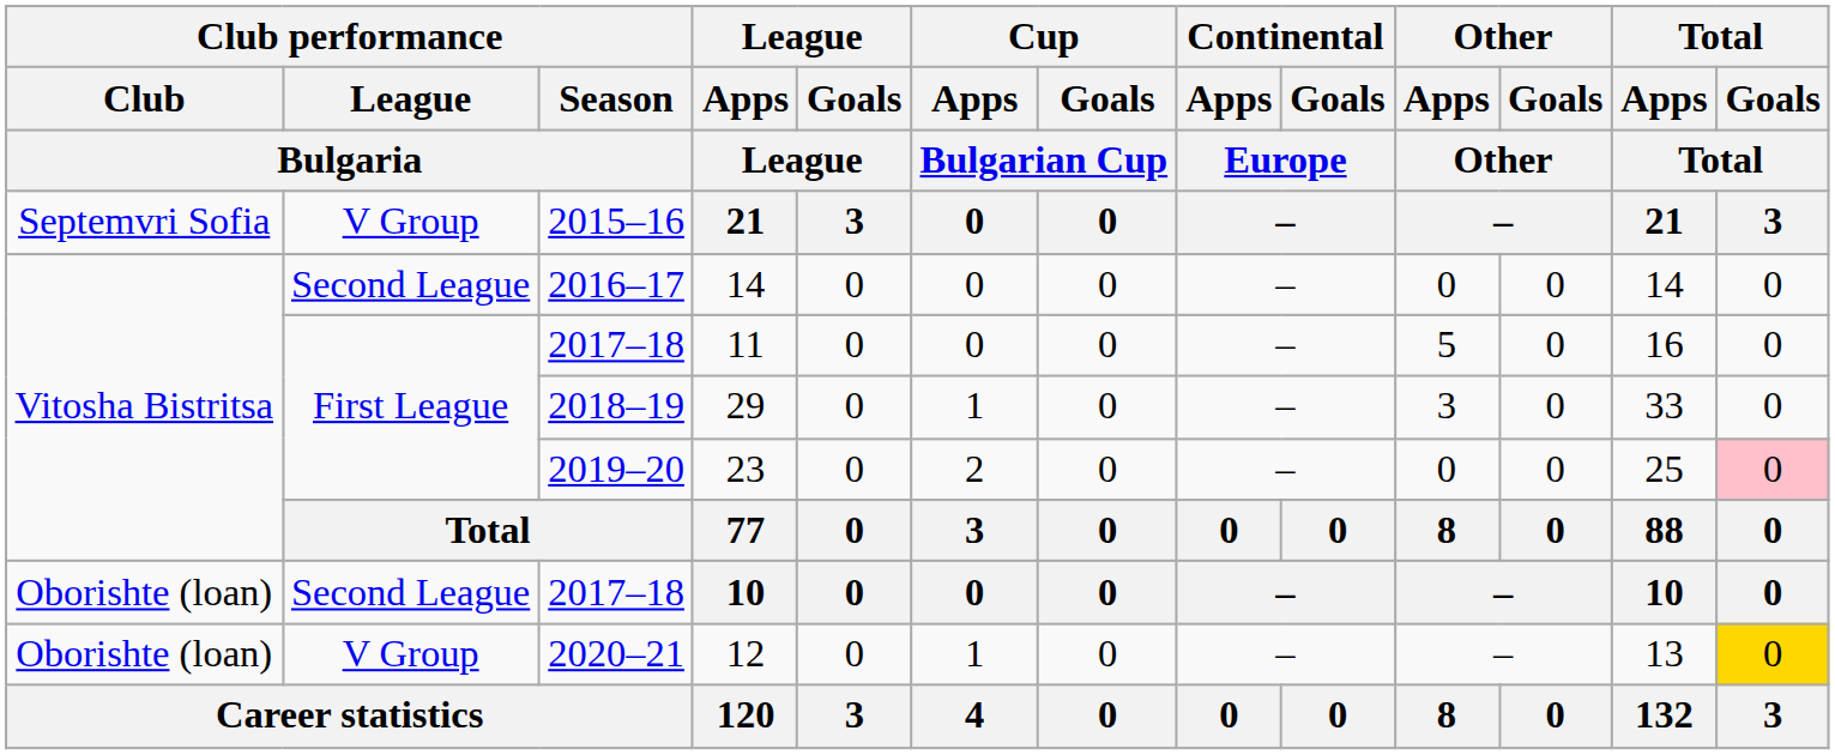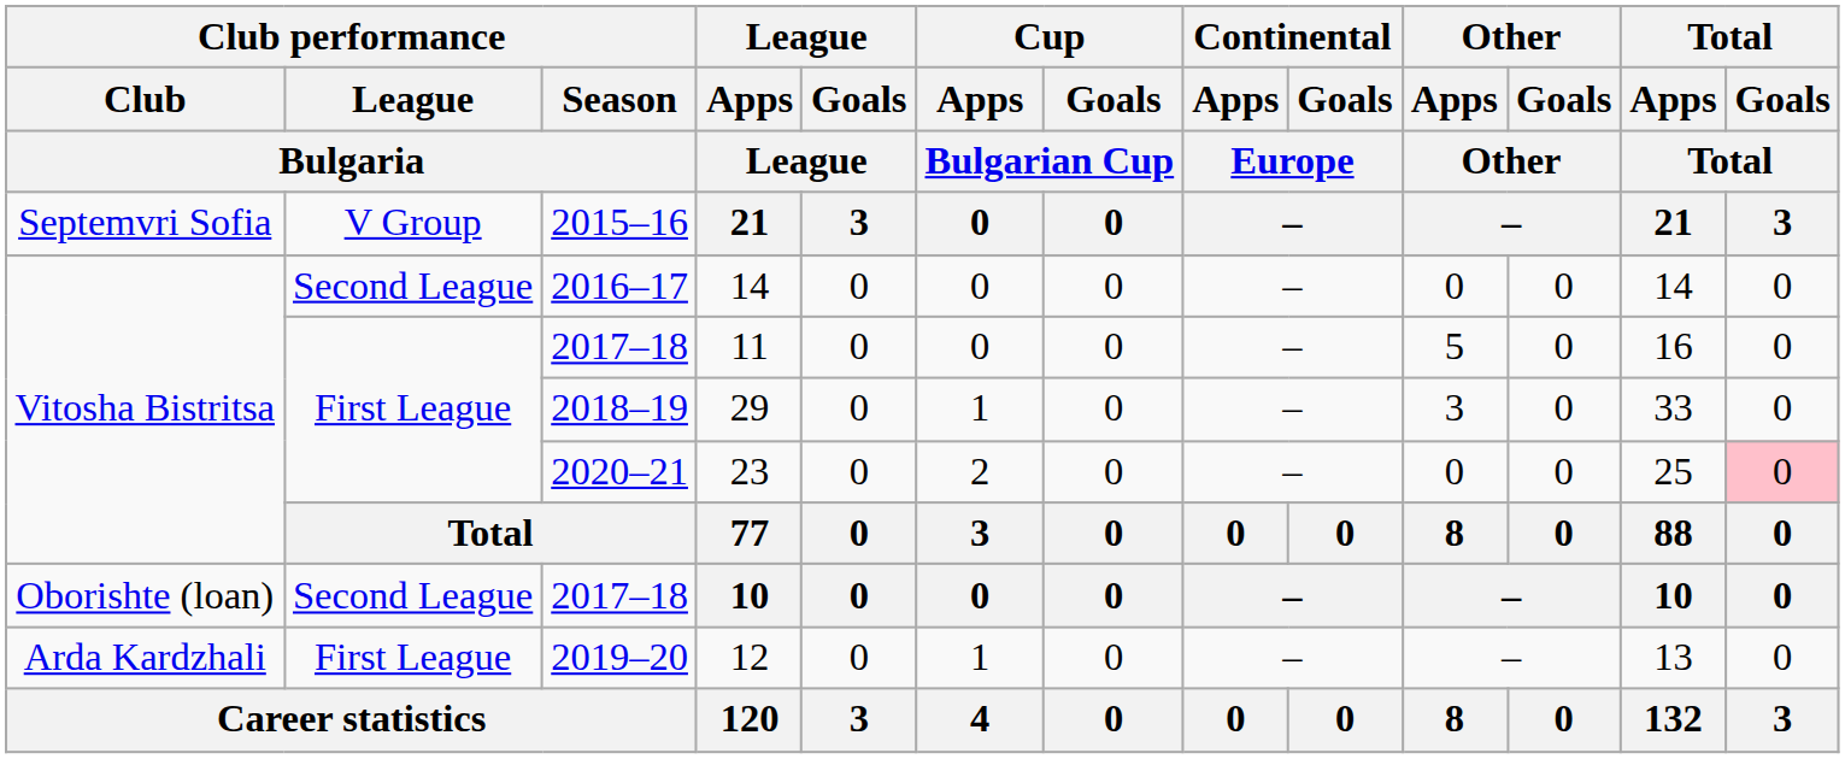23 | Club performance / Season / Bulgaria: 2019–20 -> 2020–21
12 | Club performance / Club / Bulgaria: Oborishte (loan) -> Arda Kardzhali
12 | Club performance / League / Bulgaria: V Group -> First League
12 | Club performance / Season / Bulgaria: 2020–21 -> 2019–20
12 | Total / Goals / Total: gold background -> no background
